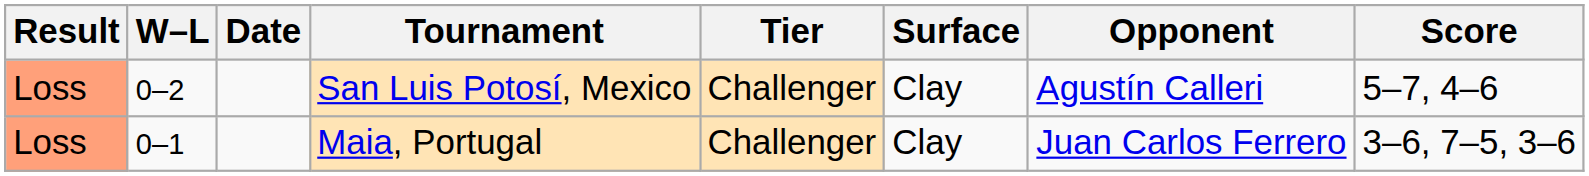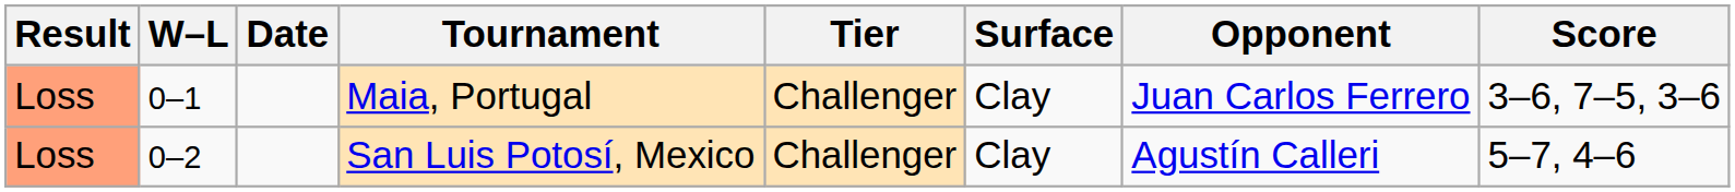rows swapped: Maia, Portugal <-> San Luis Potosí, Mexico
